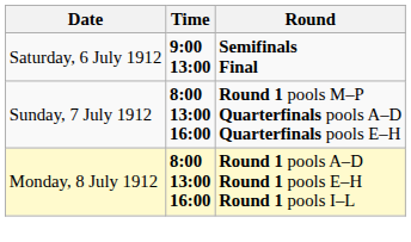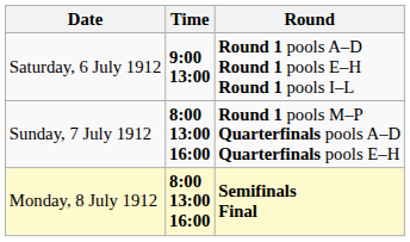Saturday, 6 July 1912 | Round: Semifinals Final -> Round 1 pools A–D Round 1 pools E–H Round 1 pools I–L
Monday, 8 July 1912 | Round: Round 1 pools A–D Round 1 pools E–H Round 1 pools I–L -> Semifinals Final
